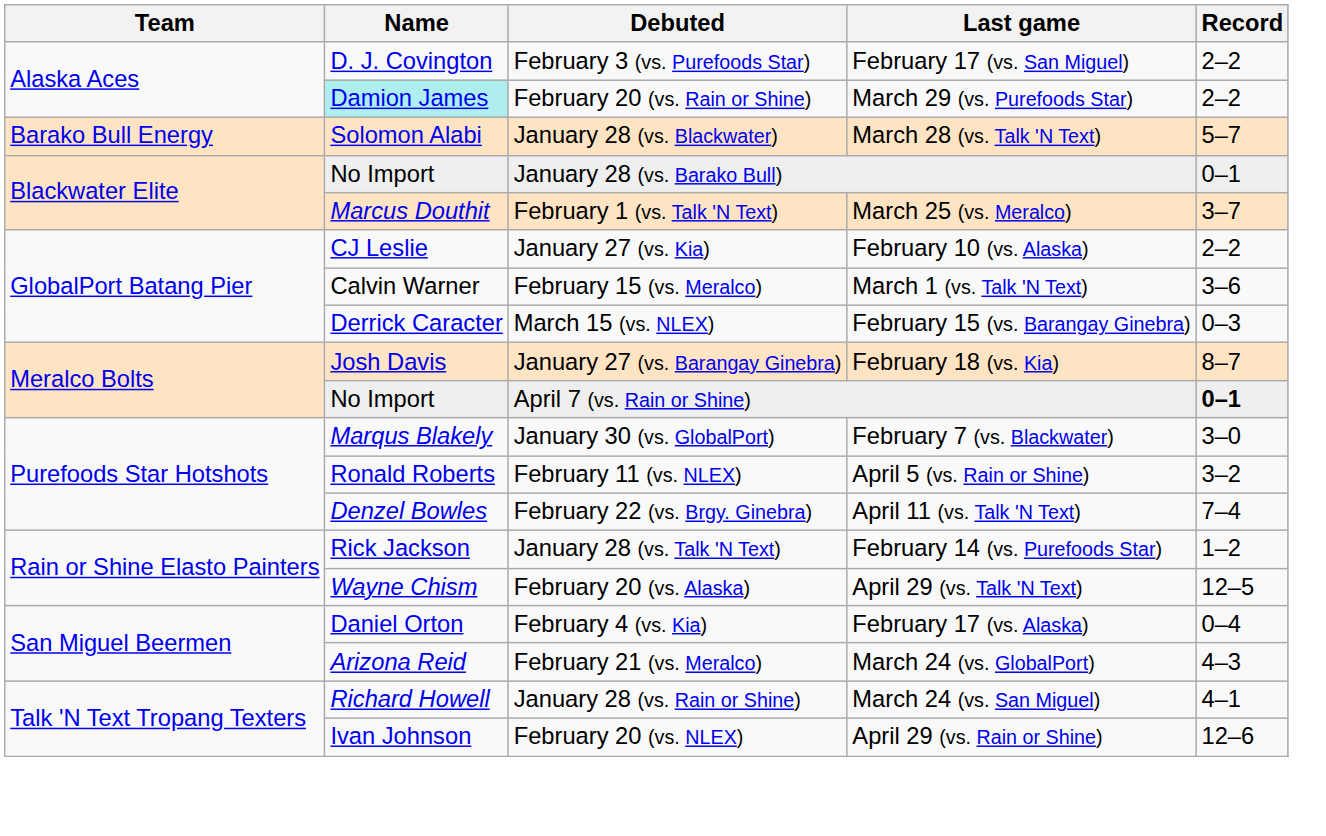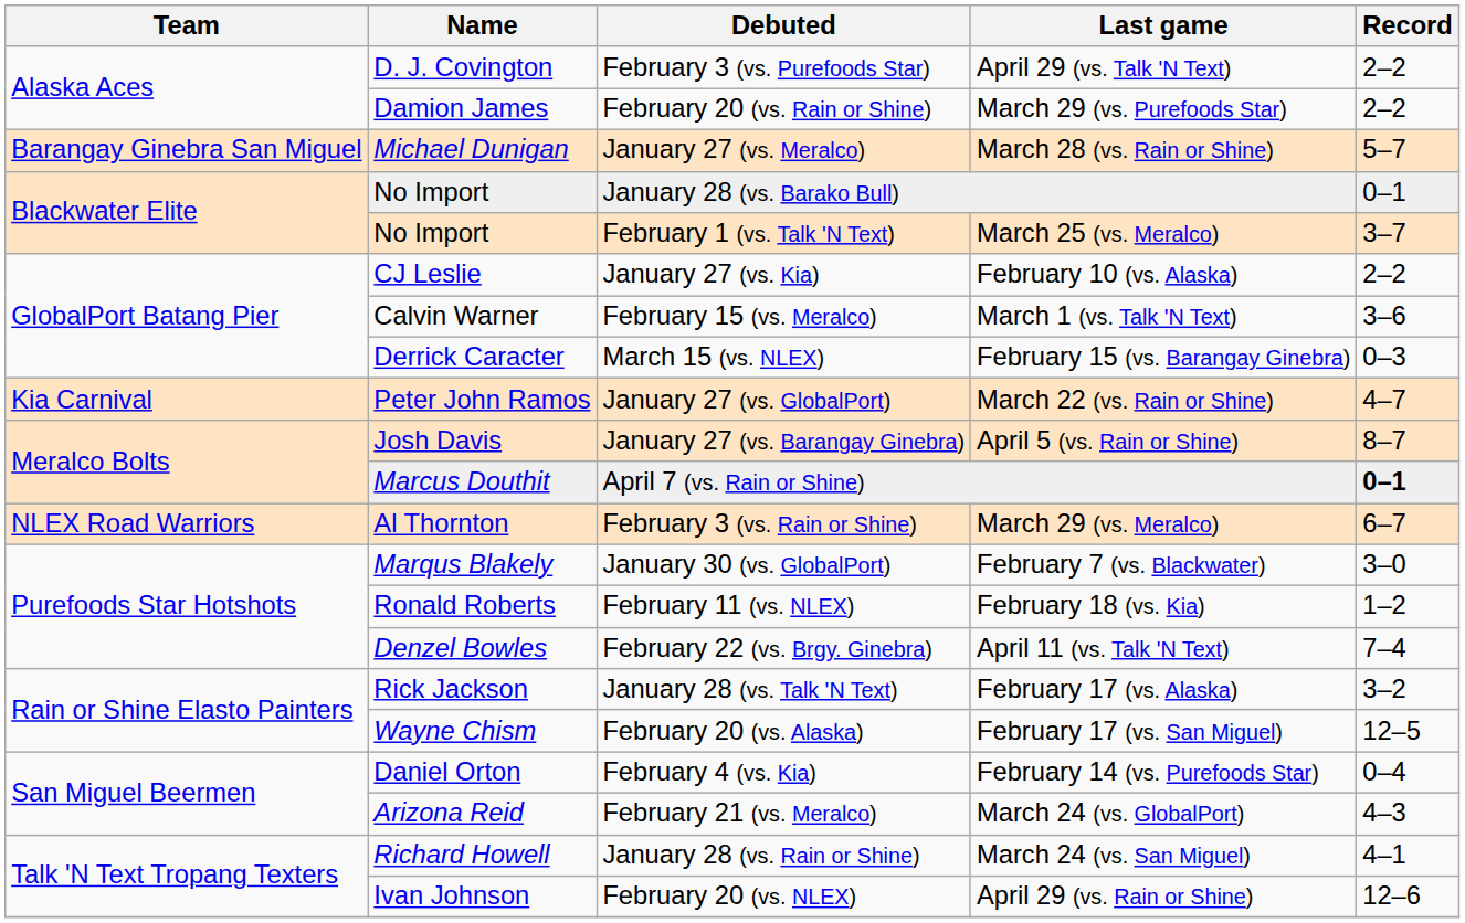February 3 (vs. Purefoods Star) | Last game: February 17 (vs. San Miguel) -> April 29 (vs. Talk 'N Text)
February 20 (vs. Rain or Shine) | Name: paleturquoise background -> no background
- row: Barako Bull Energy | Solomon Alabi | January 28 (vs. Blackwater) | March 28 (vs. Talk 'N Text) | 5–7
+ row: Barangay Ginebra San Miguel | Michael Dunigan | January 27 (vs. Meralco) | March 28 (vs. Rain or Shine) | 5–7
February 1 (vs. Talk 'N Text) | Name: Marcus Douthit -> No Import
+ row: Kia Carnival | Peter John Ramos | January 27 (vs. GlobalPort) | March 22 (vs. Rain or Shine) | 4–7
January 27 (vs. Barangay Ginebra) | Last game: February 18 (vs. Kia) -> April 5 (vs. Rain or Shine)
April 7 (vs. Rain or Shine) | Name: No Import -> Marcus Douthit
+ row: NLEX Road Warriors | Al Thornton | February 3 (vs. Rain or Shine) | March 29 (vs. Meralco) | 6–7
February 11 (vs. NLEX) | Last game: April 5 (vs. Rain or Shine) -> February 18 (vs. Kia)
February 11 (vs. NLEX) | Record: 3–2 -> 1–2
January 28 (vs. Talk 'N Text) | Last game: February 14 (vs. Purefoods Star) -> February 17 (vs. Alaska)
January 28 (vs. Talk 'N Text) | Record: 1–2 -> 3–2
February 20 (vs. Alaska) | Last game: April 29 (vs. Talk 'N Text) -> February 17 (vs. San Miguel)
February 4 (vs. Kia) | Last game: February 17 (vs. Alaska) -> February 14 (vs. Purefoods Star)
